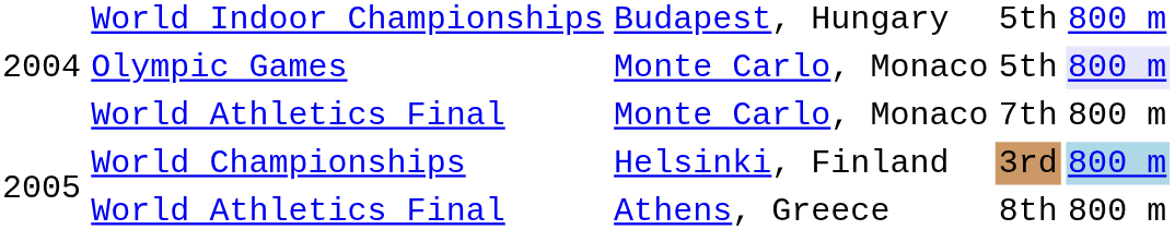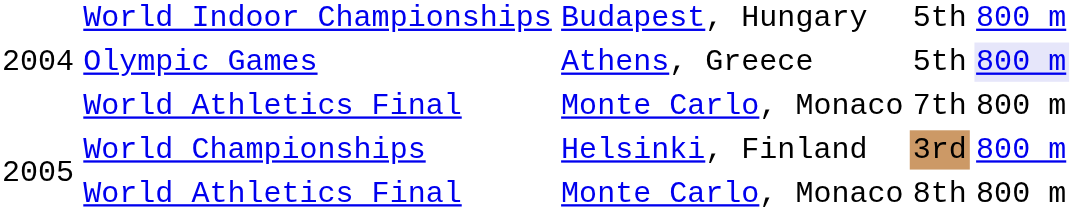Olympic Games / 5th | column 3: Monte Carlo, Monaco -> Athens, Greece
3rd | column 5: lightblue background -> no background
8th | column 3: Athens, Greece -> Monte Carlo, Monaco
